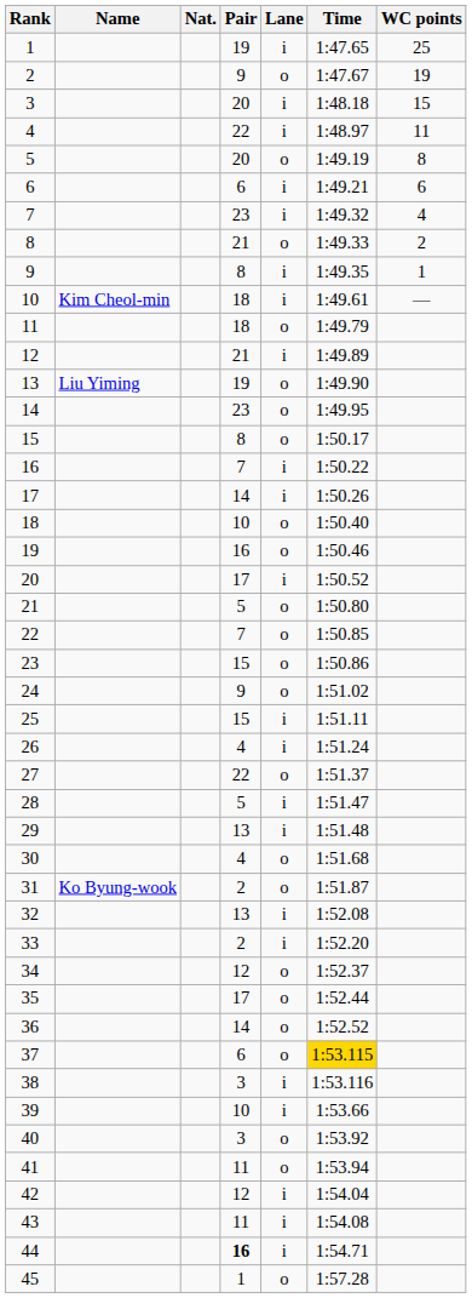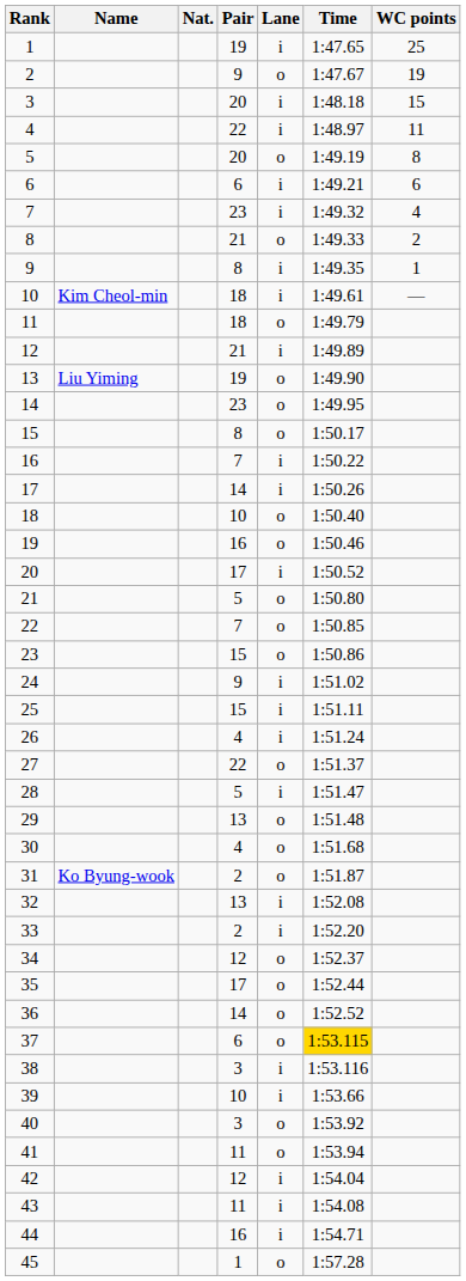24 | Lane: o -> i
29 | Lane: i -> o
44 | Pair: bold -> normal
